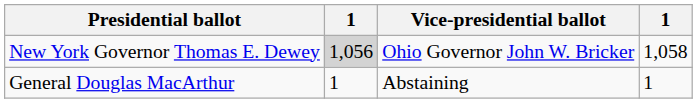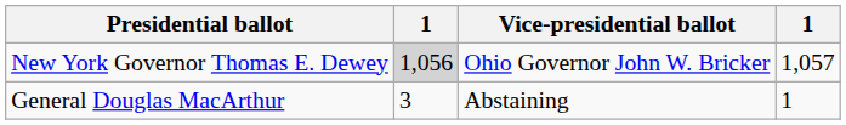New York Governor Thomas E. Dewey | column 4: 1,058 -> 1,057
General Douglas MacArthur | column 2: 1 -> 3
